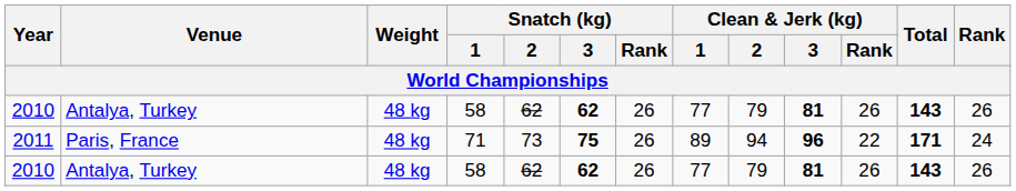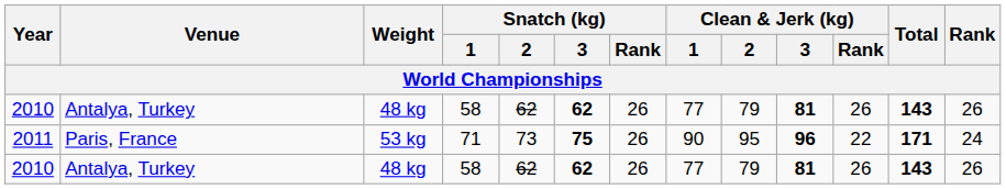2011 | Weight: 48 kg -> 53 kg
2011 | Clean & Jerk (kg) / 1: 89 -> 90
2011 | Clean & Jerk (kg) / 2: 94 -> 95
